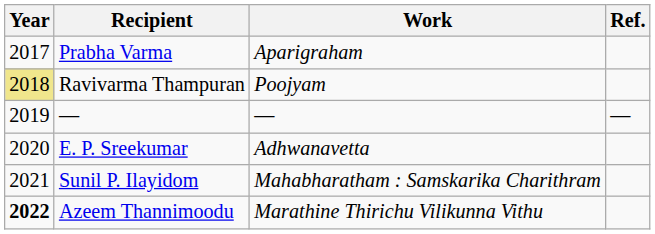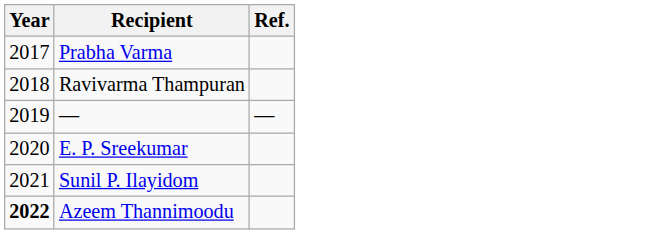- column: Work | Aparigraham | Poojyam | — | Adhwanavetta | Mahabharatham : Samskarika Charithram | Marathine Thirichu Vilikunna Vithu
Ravivarma Thampuran | Year: khaki background -> no background
